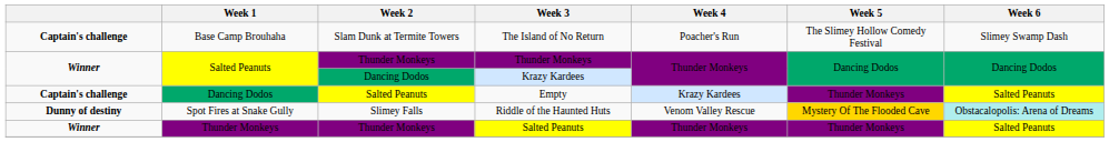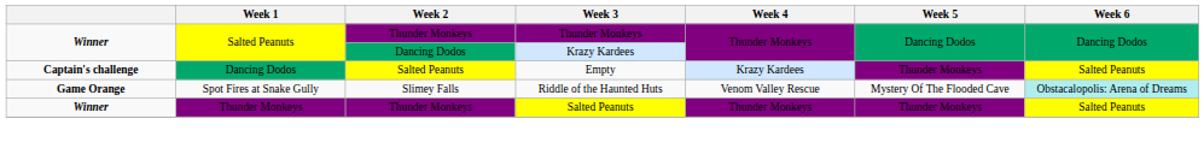- row: Captain's challenge | Base Camp Brouhaha | Slam Dunk at Termite Towers | The Island of No Return | Poacher's Run | The Slimey Hollow Comedy Festival | Slimey Swamp Dash
Riddle of the Haunted Huts | column 1: Dunny of destiny -> Game Orange
Riddle of the Haunted Huts | Week 5: gold background -> no background
